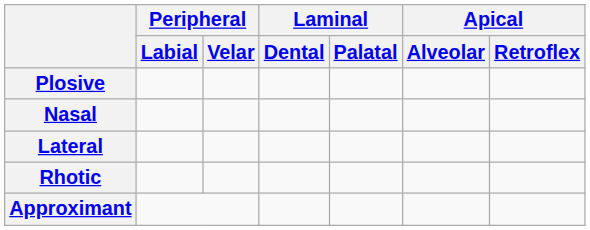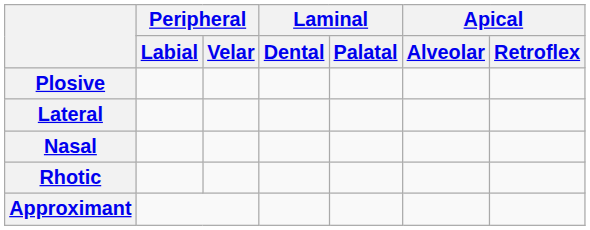rows swapped: Nasal <-> Lateral
